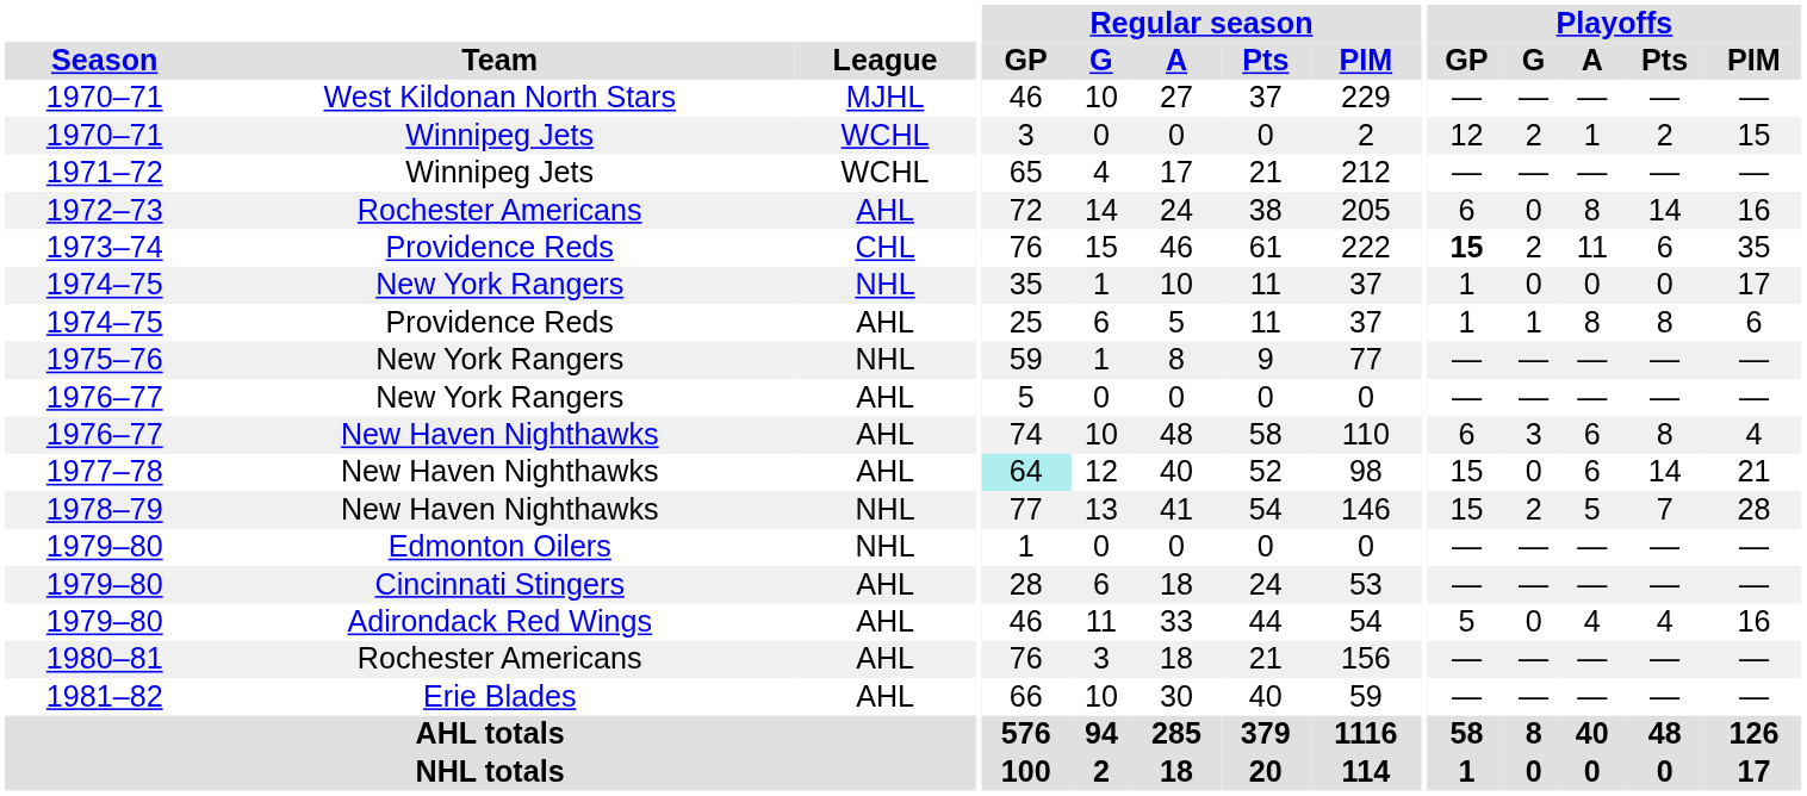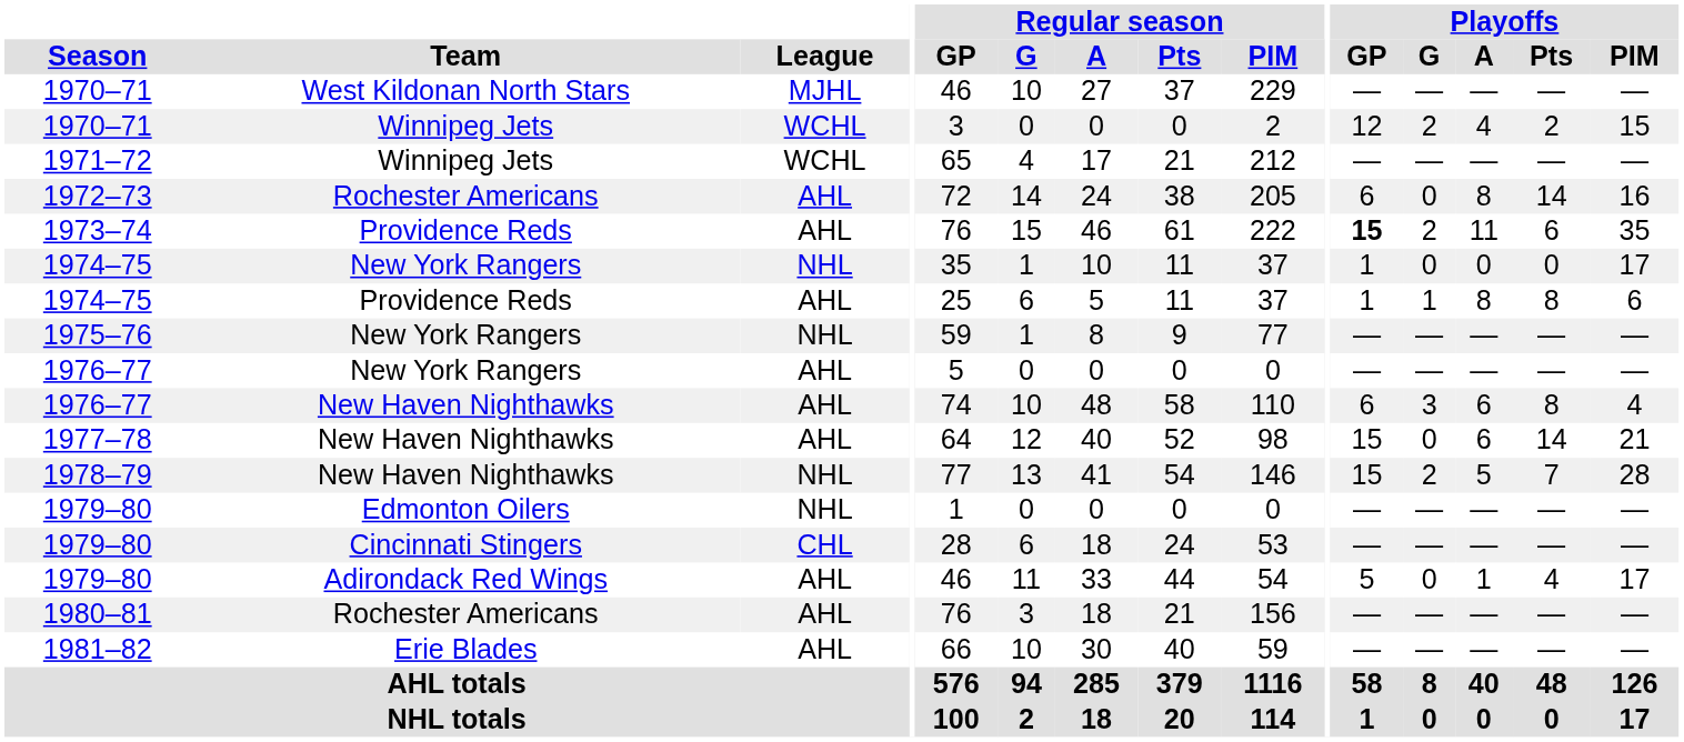1970–71 / Winnipeg Jets | Playoffs / A: 1 -> 4
1973–74 | League: CHL -> AHL
1977–78 | Regular season / GP: paleturquoise background -> no background
1979–80 / Cincinnati Stingers | League: AHL -> CHL
1979–80 / Adirondack Red Wings | Playoffs / A: 4 -> 1
1979–80 / Adirondack Red Wings | Playoffs / PIM: 16 -> 17
